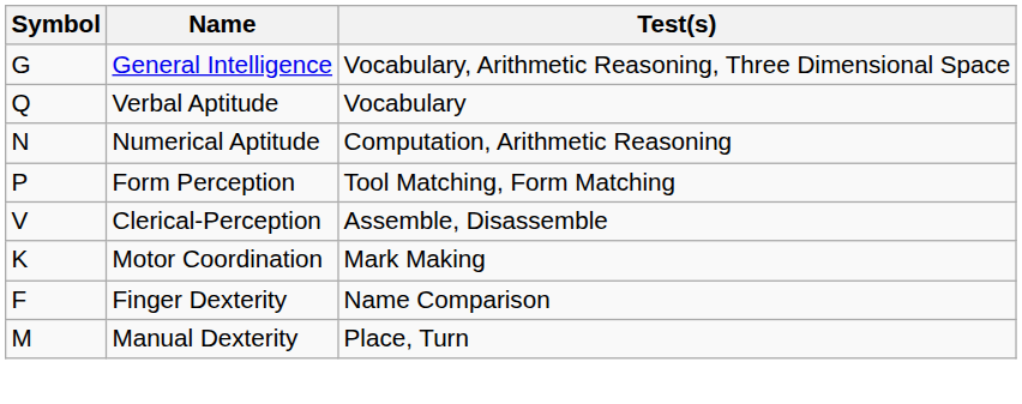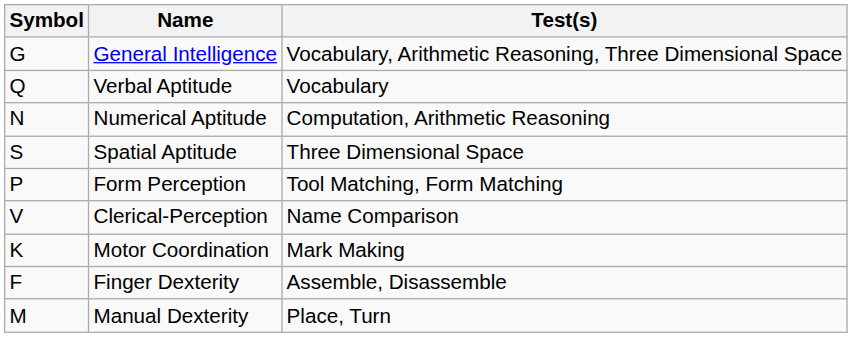+ row: S | Spatial Aptitude | Three Dimensional Space
Clerical-Perception | Test(s): Assemble, Disassemble -> Name Comparison
Finger Dexterity | Test(s): Name Comparison -> Assemble, Disassemble
